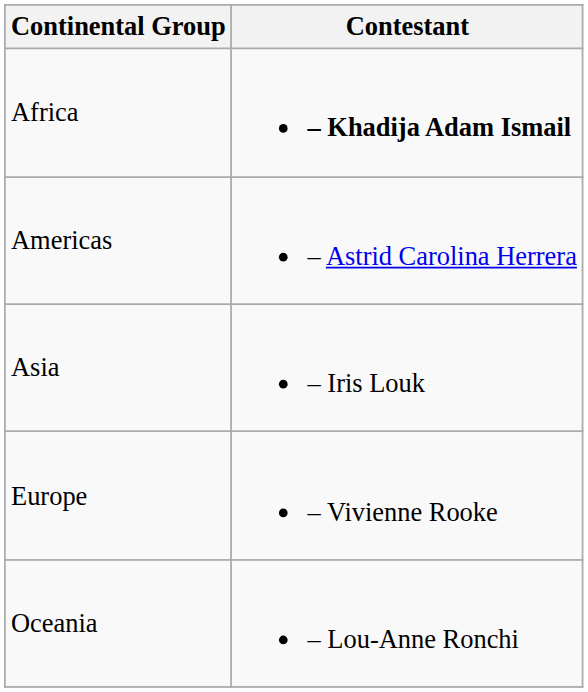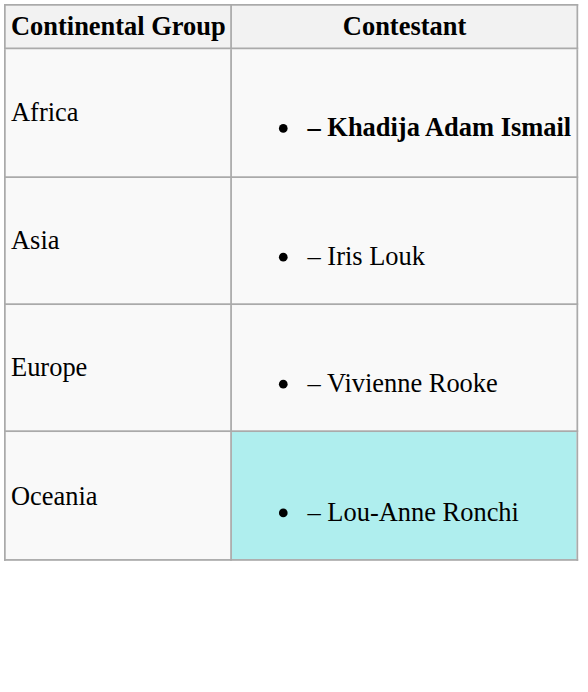- row: Americas | – Astrid Carolina Herrera
Oceania | Contestant: no background -> paleturquoise background
